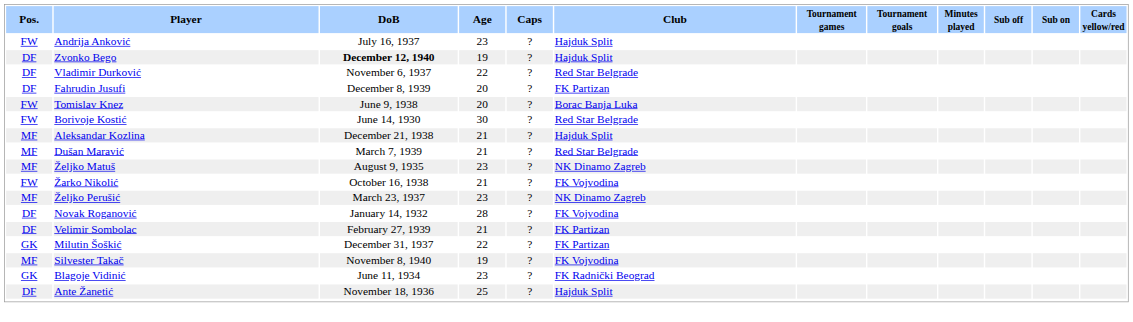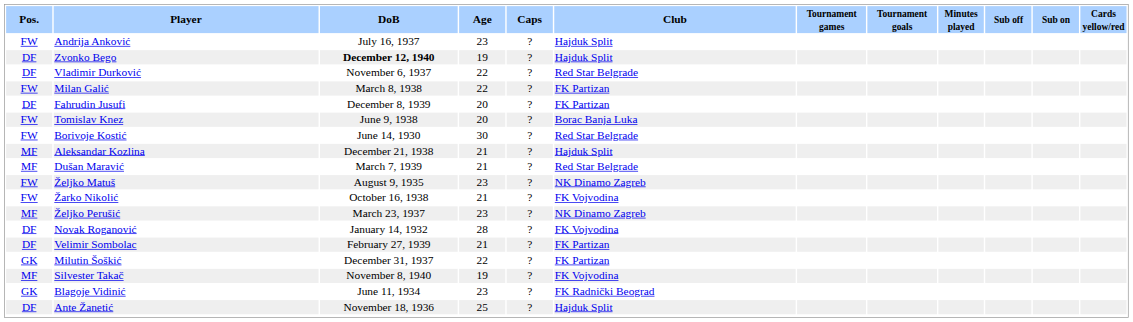+ row: FW | Milan Galić | March 8, 1938 | 22 | ? | FK Partizan
Željko Matuš | Pos.: MF -> FW
